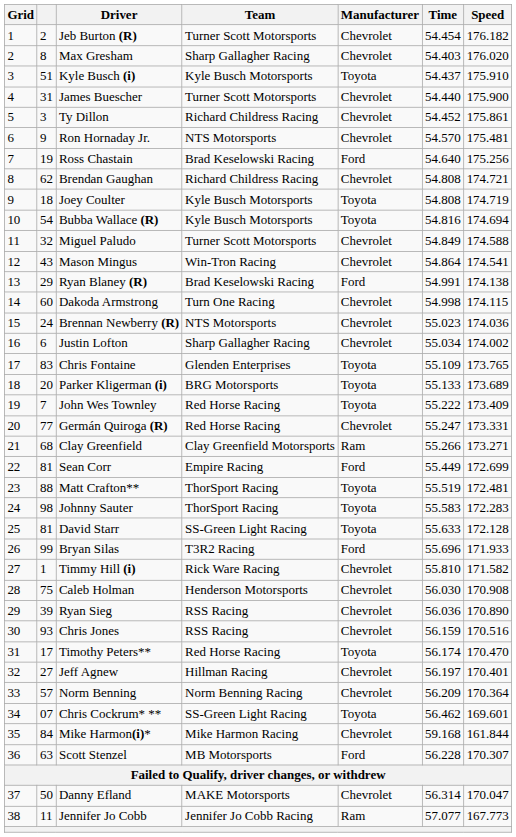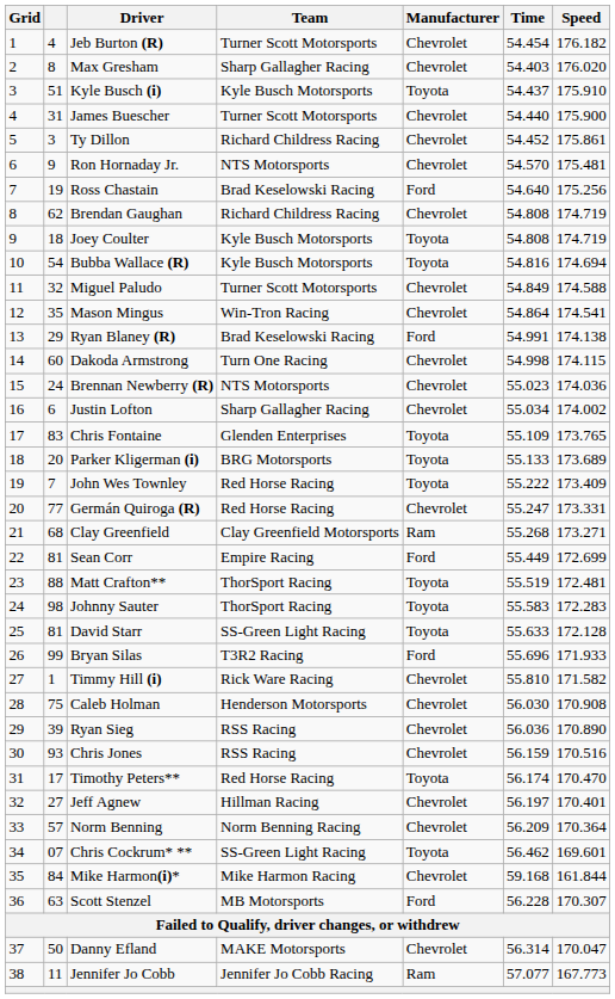Jeb Burton (R) | column 2: 2 -> 4
Brendan Gaughan | Speed: 174.721 -> 174.719
Mason Mingus | column 2: 43 -> 35
Clay Greenfield | Time: 55.266 -> 55.268
